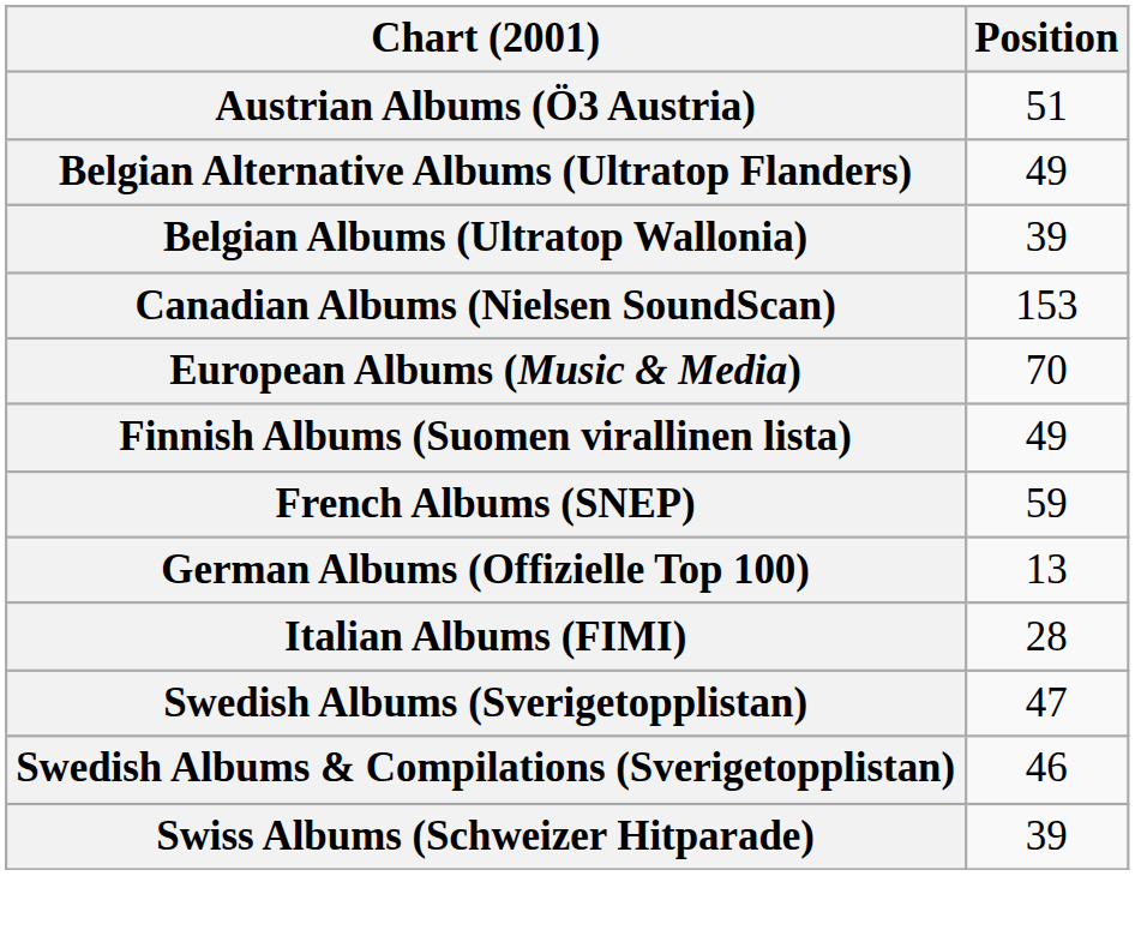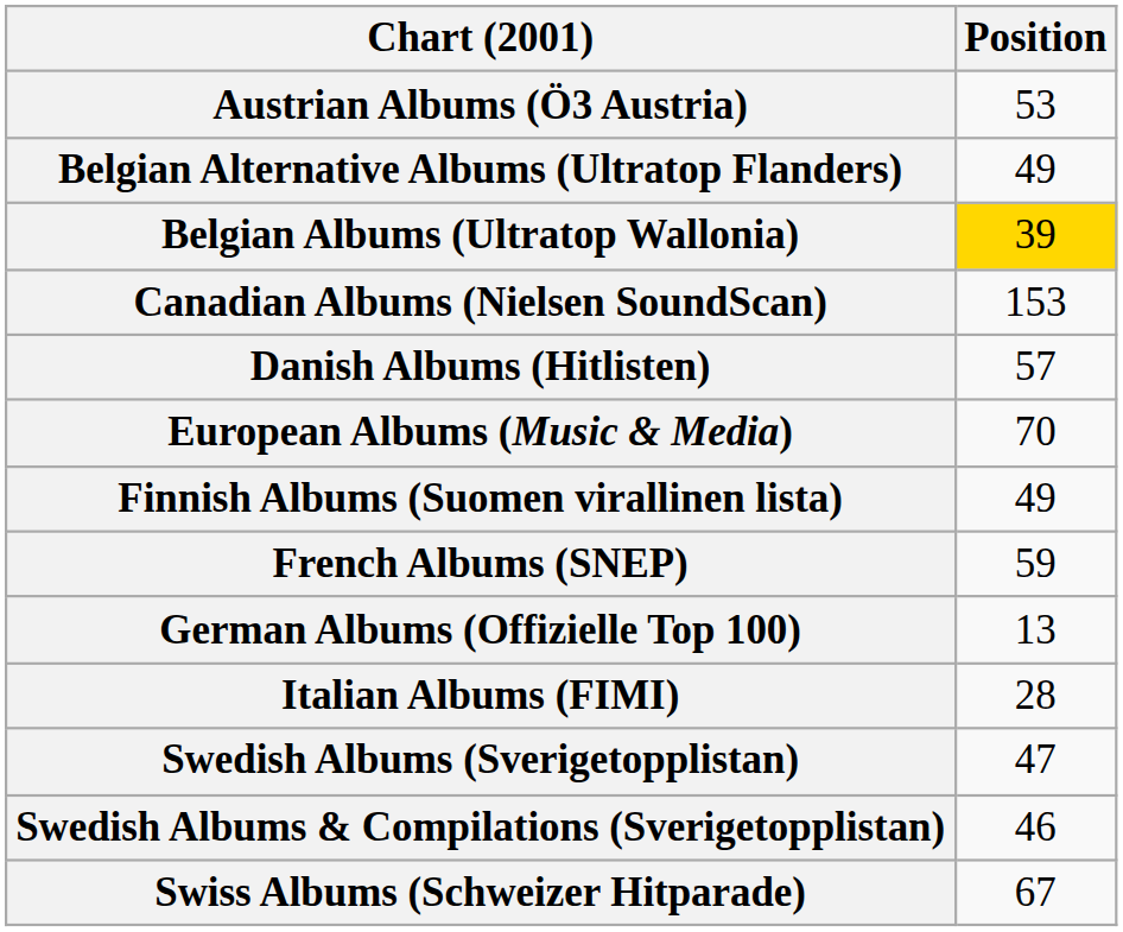Austrian Albums (Ö3 Austria) | Position: 51 -> 53
Belgian Albums (Ultratop Wallonia) | Position: no background -> gold background
+ row: Danish Albums (Hitlisten) | 57
Swiss Albums (Schweizer Hitparade) | Position: 39 -> 67
